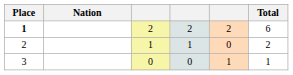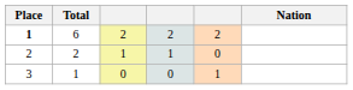columns swapped: Nation <-> Total
